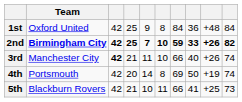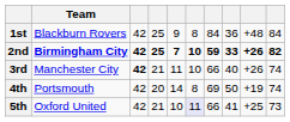1st | Team: Oxford United -> Blackburn Rovers
5th | Team: Blackburn Rovers -> Oxford United
5th | column 6: no background -> lavender background
